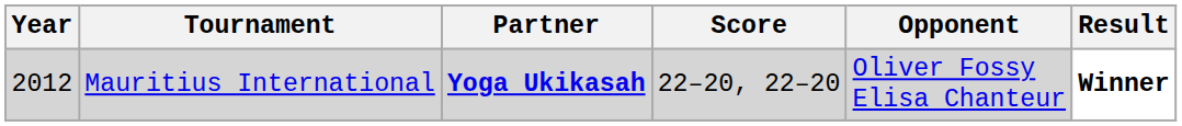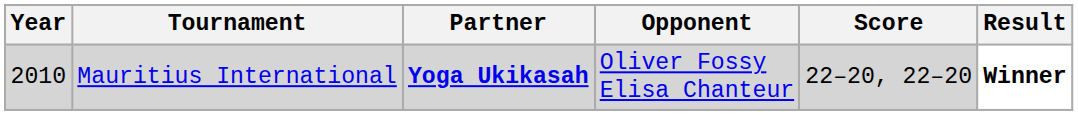columns swapped: Opponent <-> Score
Mauritius International | Year: 2012 -> 2010
